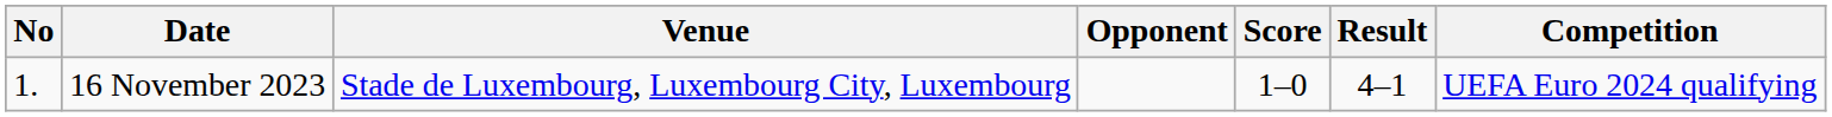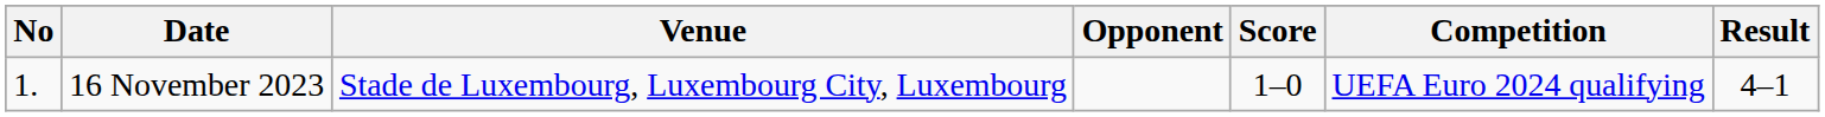columns swapped: Result <-> Competition
